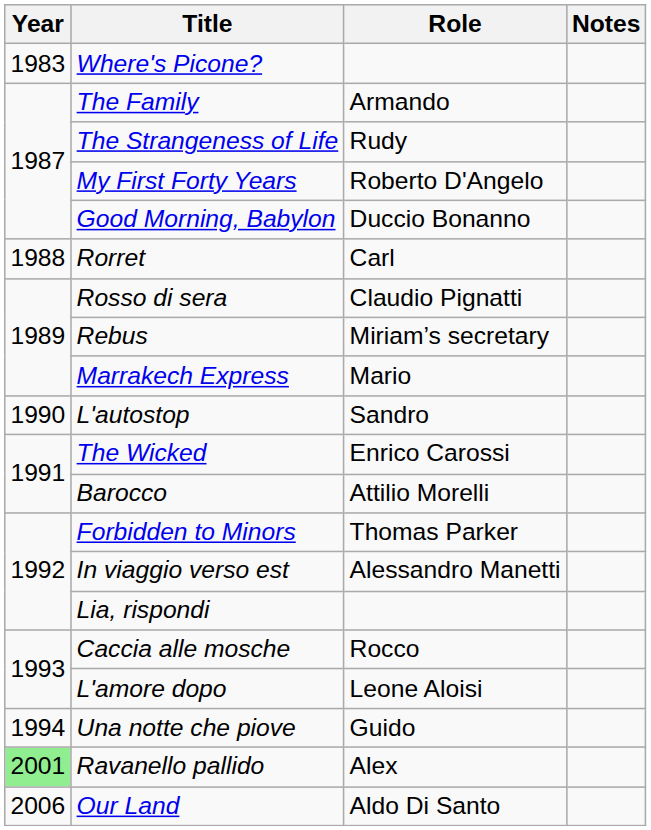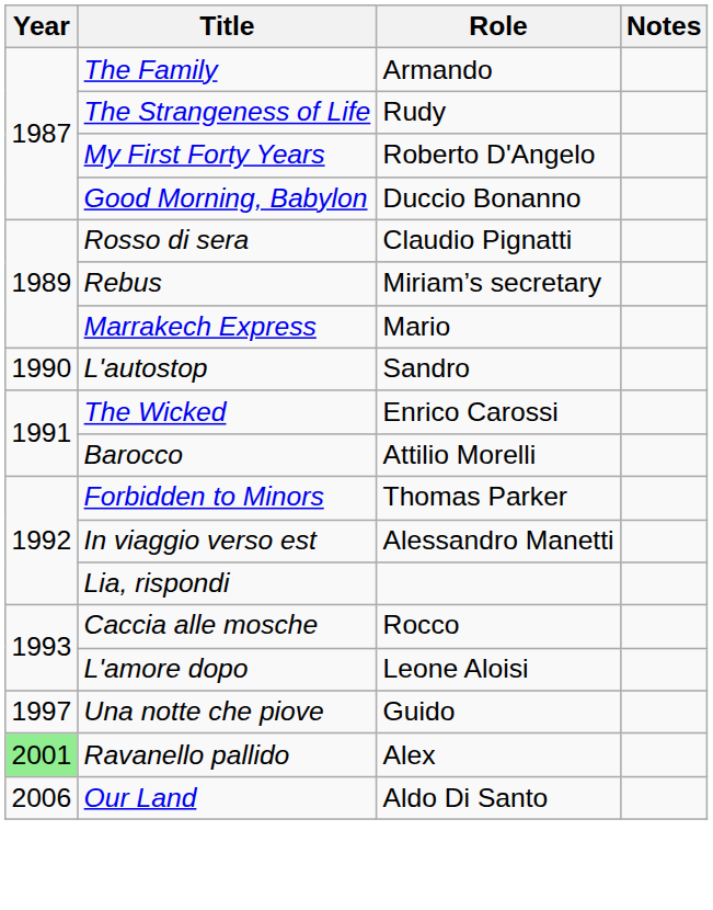- row: 1983 | Where's Picone?
- row: 1988 | Rorret | Carl
Una notte che piove | Year: 1994 -> 1997
